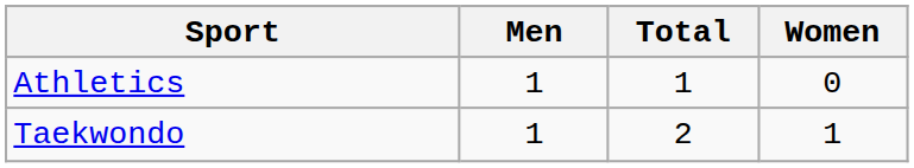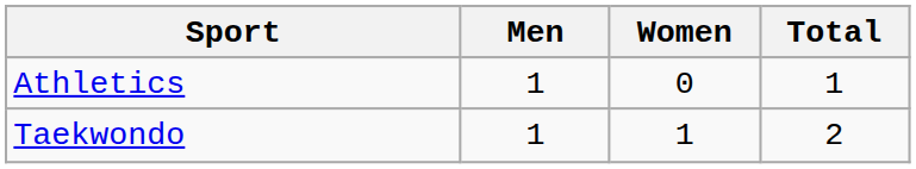columns swapped: Women <-> Total
